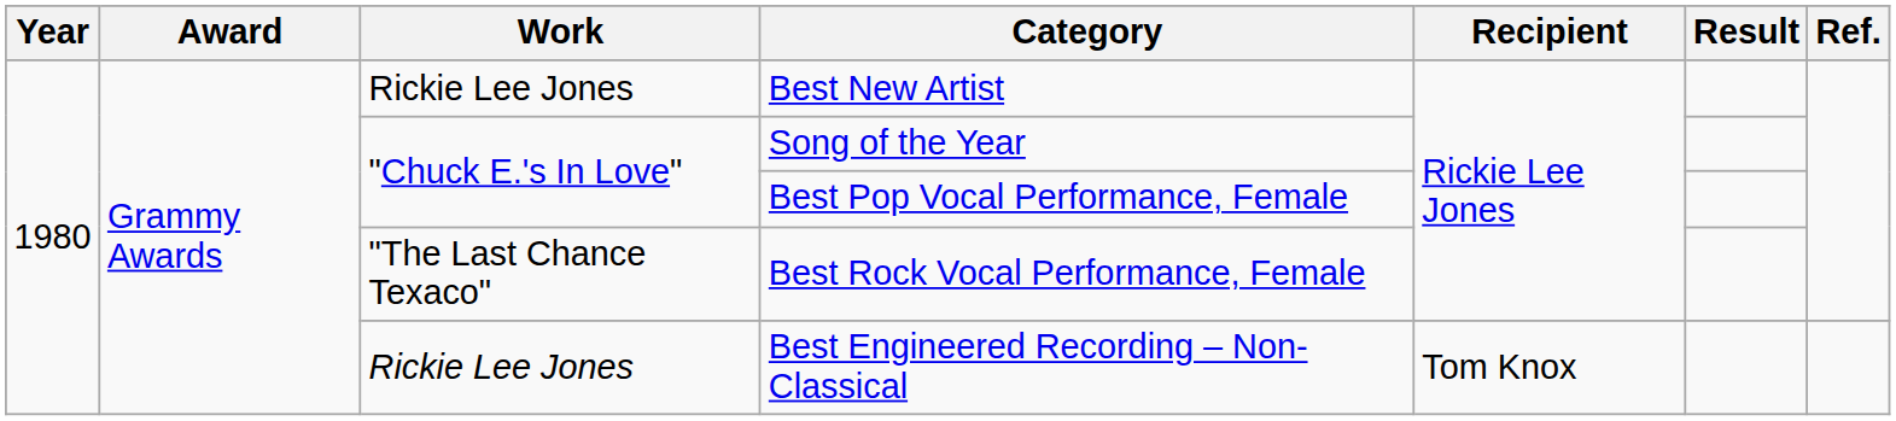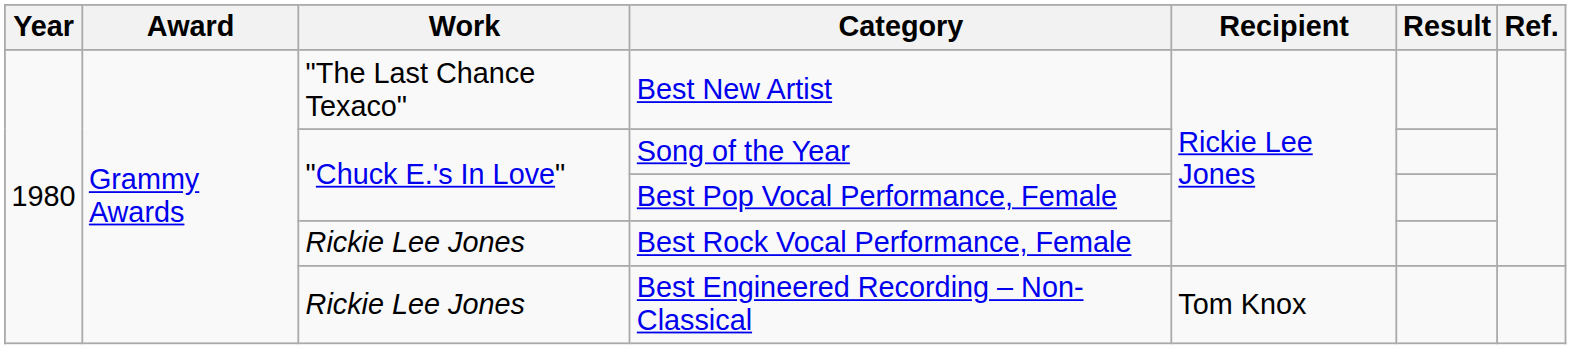Best New Artist | Work: Rickie Lee Jones -> "The Last Chance Texaco"
Best Rock Vocal Performance, Female | Work: "The Last Chance Texaco" -> Rickie Lee Jones
